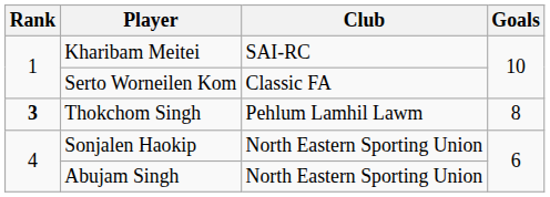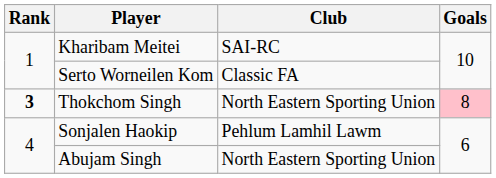Thokchom Singh | Club: Pehlum Lamhil Lawm -> North Eastern Sporting Union
Thokchom Singh | Goals: no background -> pink background
Sonjalen Haokip | Club: North Eastern Sporting Union -> Pehlum Lamhil Lawm
